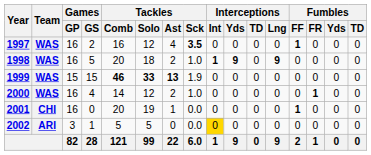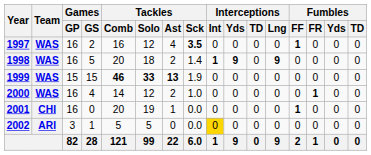1998 | Tackles / Sck: 1.0 -> 1.4
